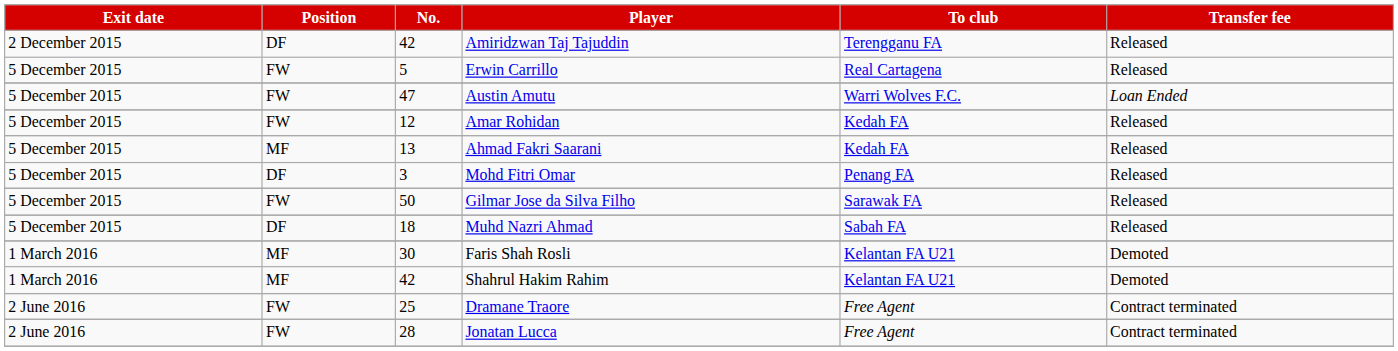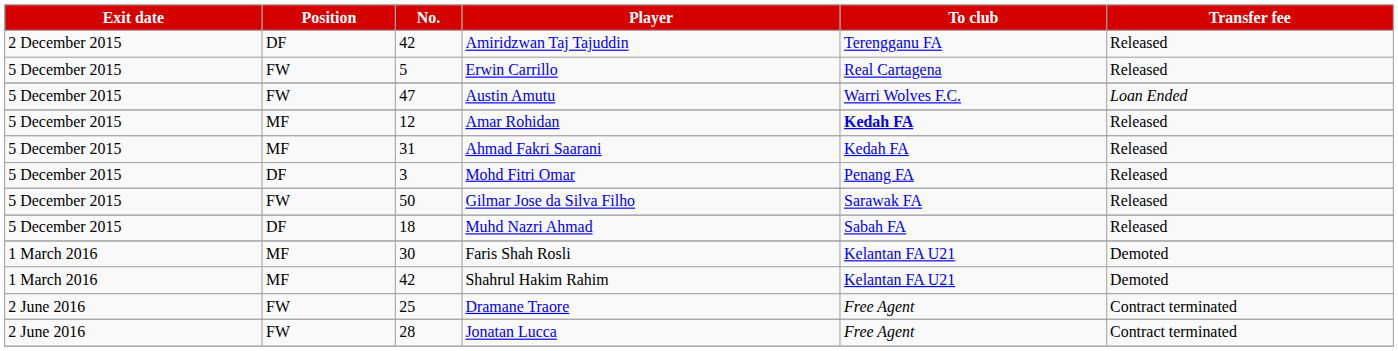Amar Rohidan | Position: FW -> MF
Amar Rohidan | To club: normal -> bold
Ahmad Fakri Saarani | No.: 13 -> 31
